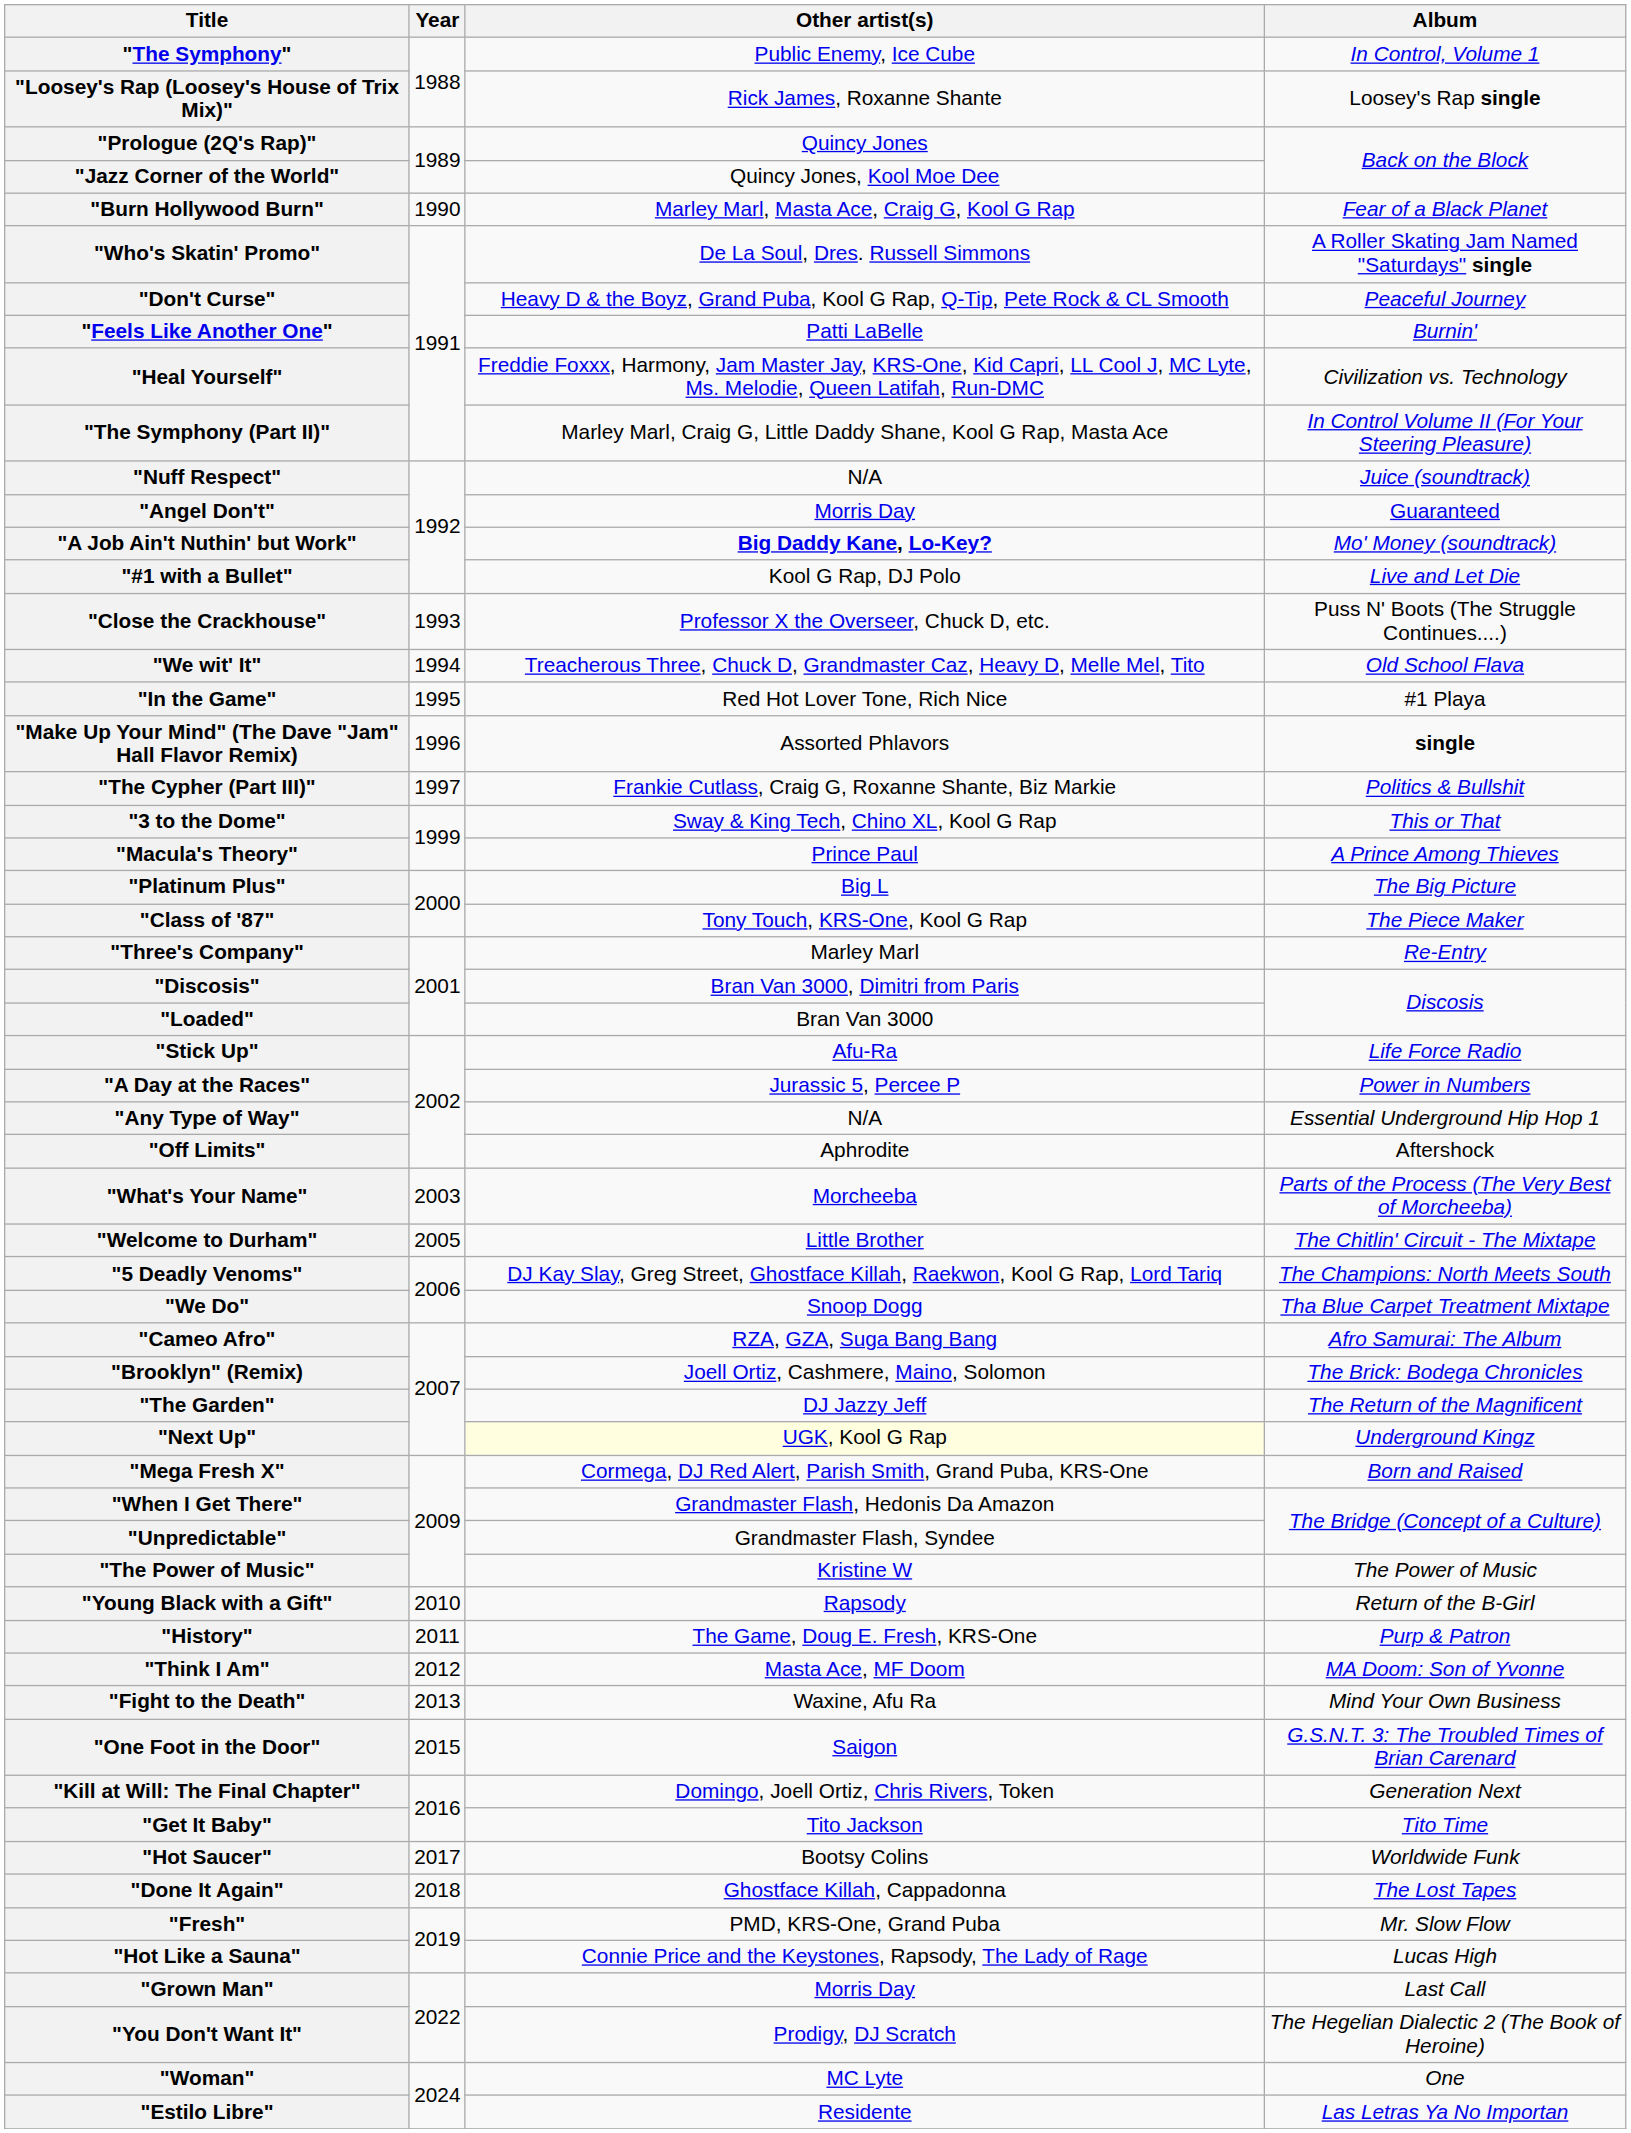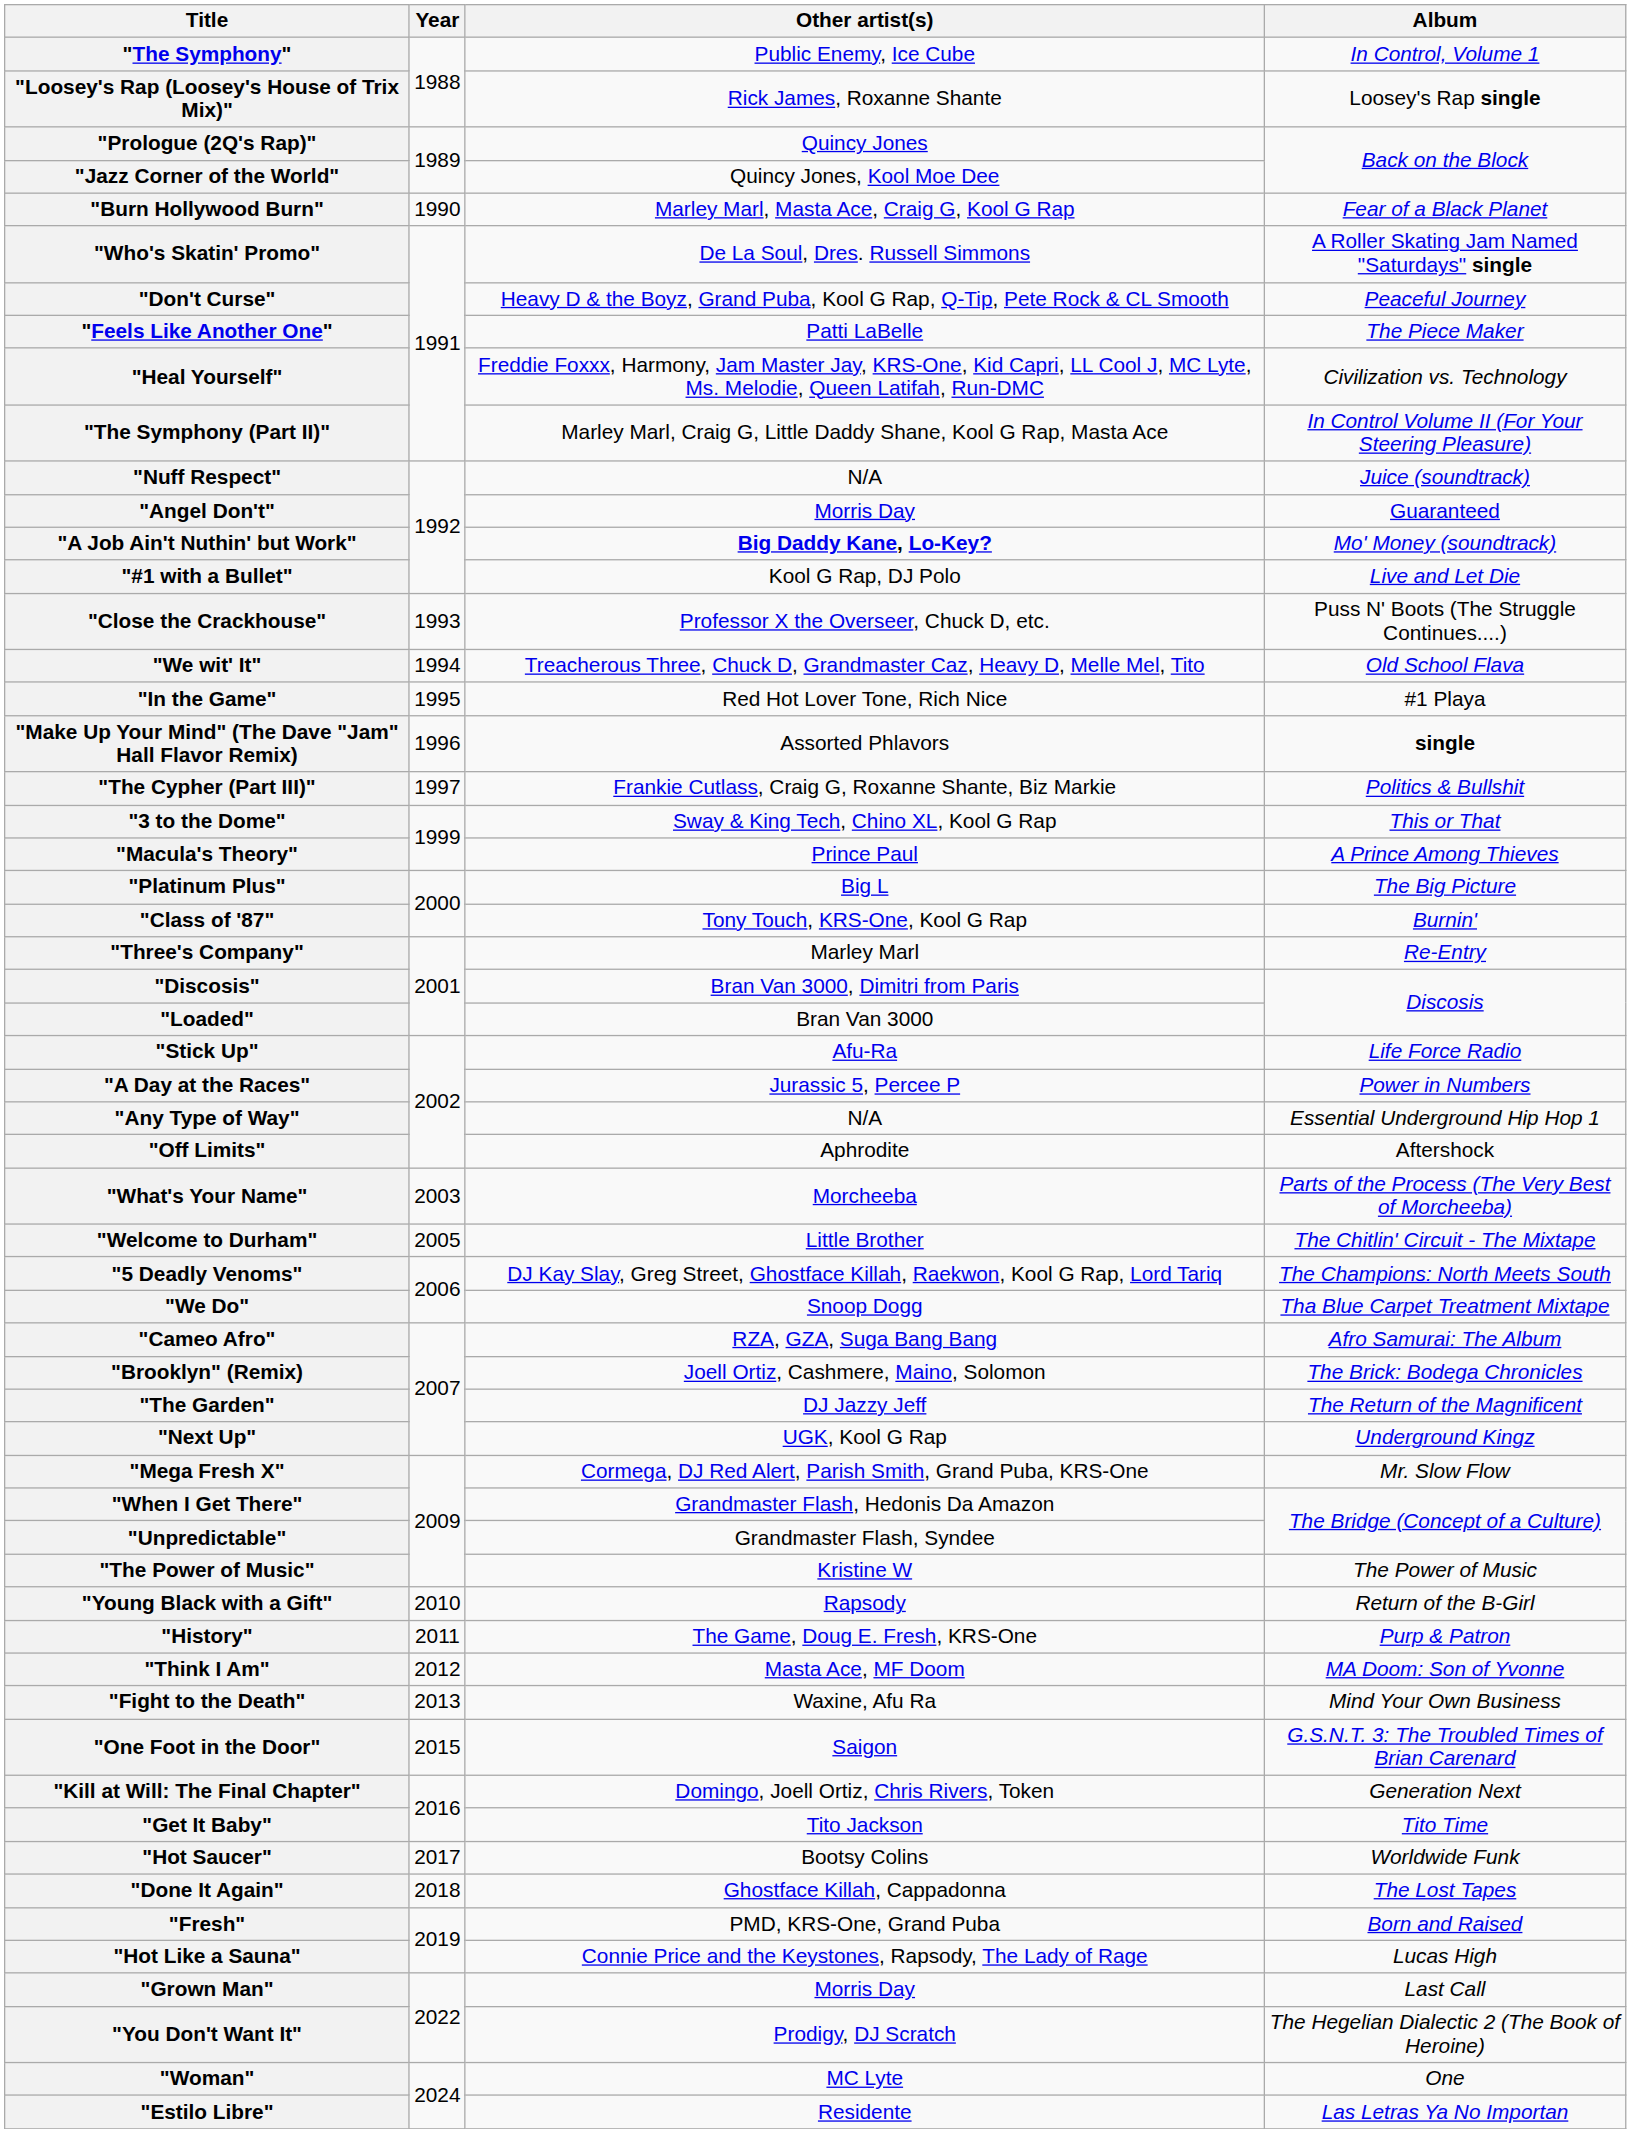"Feels Like Another One" | Album: Burnin' -> The Piece Maker
"Class of '87" | Album: The Piece Maker -> Burnin'
"Next Up" | Other artist(s): lightyellow background -> no background
"Mega Fresh X" | Album: Born and Raised -> Mr. Slow Flow
"Fresh" | Album: Mr. Slow Flow -> Born and Raised
